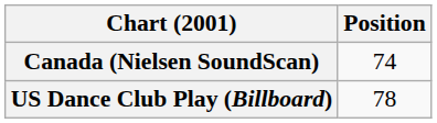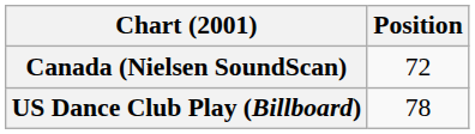Canada (Nielsen SoundScan) | Position: 74 -> 72
